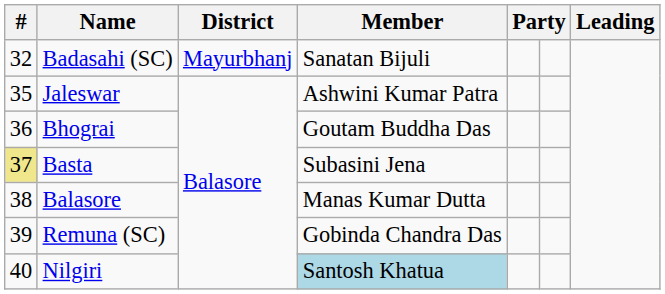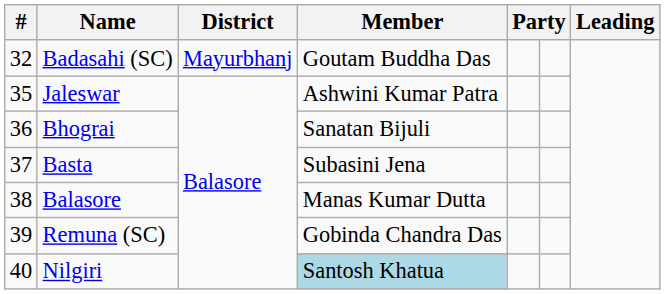Badasahi (SC) | Member: Sanatan Bijuli -> Goutam Buddha Das
Bhograi | Member: Goutam Buddha Das -> Sanatan Bijuli
Basta | #: khaki background -> no background
